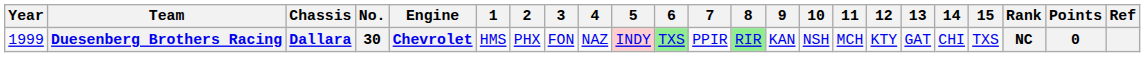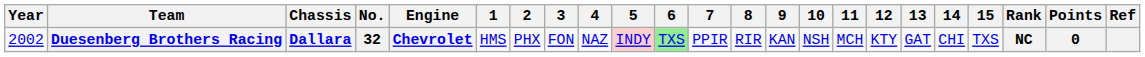Duesenberg Brothers Racing | Year: 1999 -> 2002
Duesenberg Brothers Racing | No.: 30 -> 32
Duesenberg Brothers Racing | 8: lightgreen background -> no background
